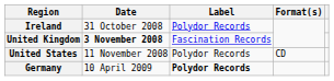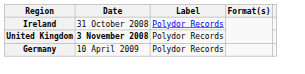United Kingdom | Label: Fascination Records -> Polydor Records
- row: United States | 11 November 2008 | Polydor Records | CD
Germany | Label: bold -> normal
